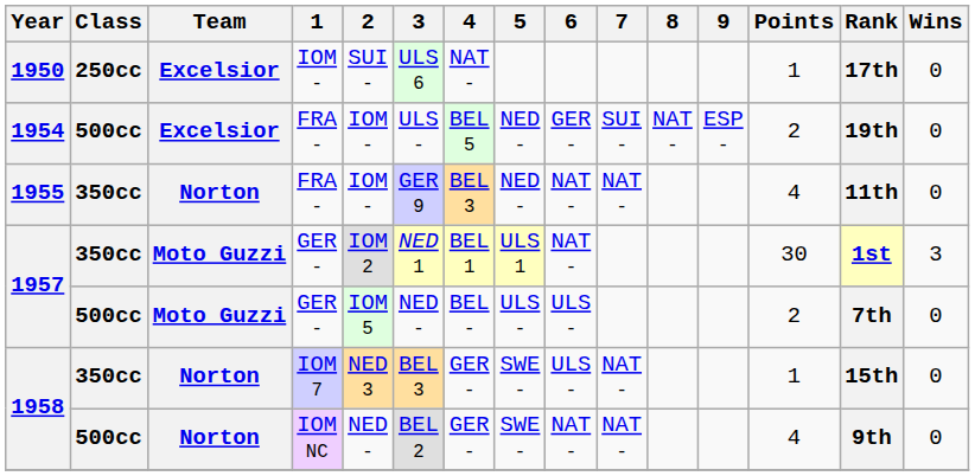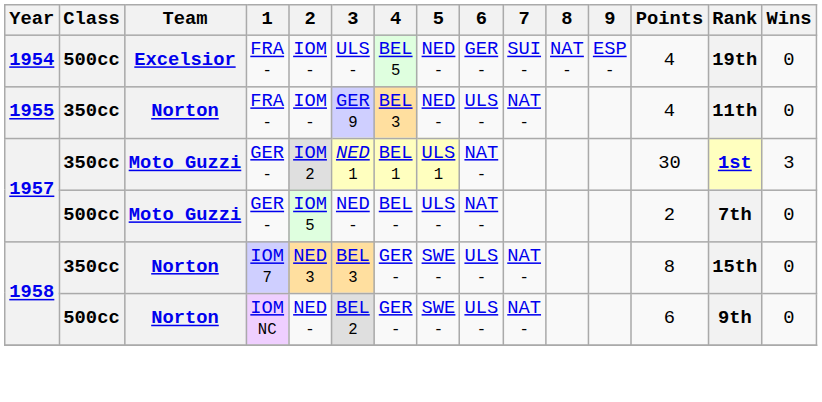- row: 1950 | 250cc | Excelsior | IOM - | SUI - | ULS 6 | NAT - | 1 | 17th | 0
1954 | Points: 2 -> 4
1955 | 6: NAT - -> ULS -
1957 / 500cc | 6: ULS - -> NAT -
1958 / 350cc | Points: 1 -> 8
1958 / 500cc | 6: NAT - -> ULS -
1958 / 500cc | Points: 4 -> 6
